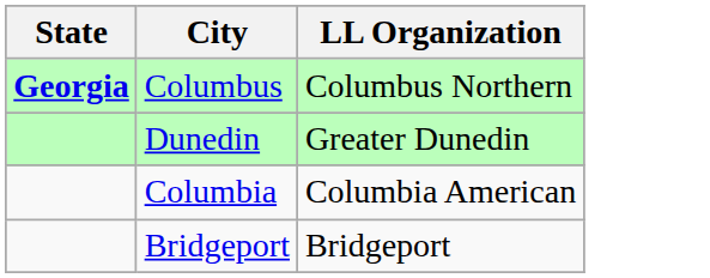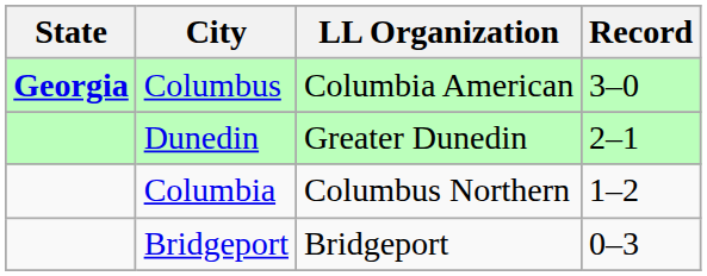+ column: Record | 3–0 | 2–1 | 1–2 | 0–3
Columbus | LL Organization: Columbus Northern -> Columbia American
Columbia | LL Organization: Columbia American -> Columbus Northern
